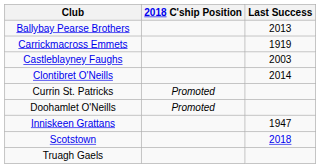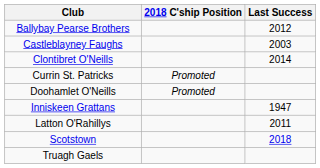Ballybay Pearse Brothers | Last Success: 2013 -> 2012
- row: Carrickmacross Emmets | 1919
+ row: Latton O'Rahillys | 2011
